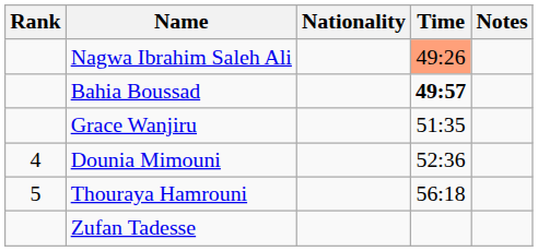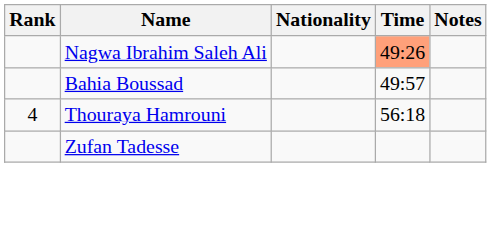Bahia Boussad | Time: bold -> normal
- row: Grace Wanjiru | 51:35
- row: 4 | Dounia Mimouni | 52:36
Thouraya Hamrouni | Rank: 5 -> 4
